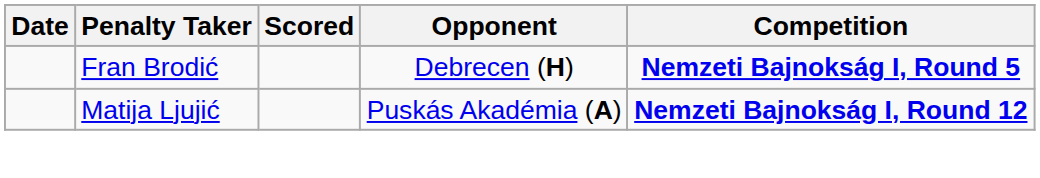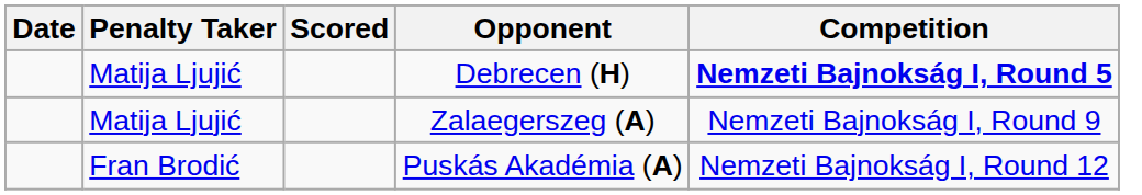Debrecen (H) | Penalty Taker: Fran Brodić -> Matija Ljujić
+ row: Matija Ljujić | Zalaegerszeg (A) | Nemzeti Bajnokság I, Round 9
Puskás Akadémia (A) | Penalty Taker: Matija Ljujić -> Fran Brodić
Puskás Akadémia (A) | Competition: bold -> normal
